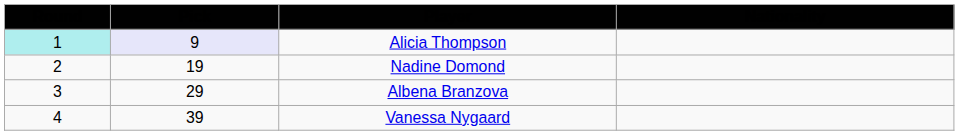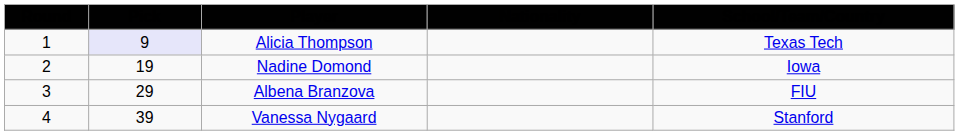+ column: School/Team/Country | Texas Tech | Iowa | FIU | Stanford
Alicia Thompson | Round: paleturquoise background -> no background
